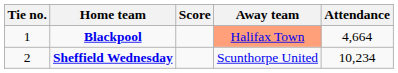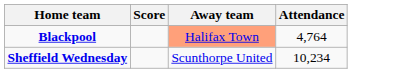- column: Tie no. | 1 | 2
Blackpool | Attendance: 4,664 -> 4,764
